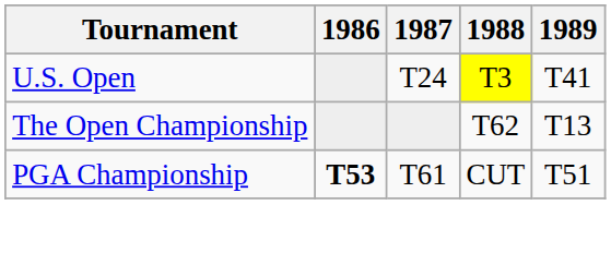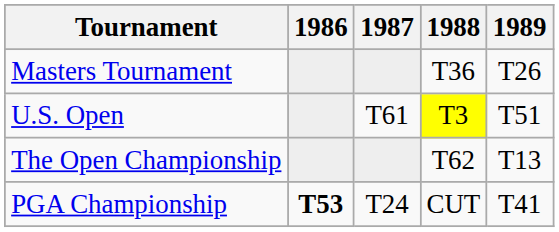+ row: Masters Tournament | T36 | T26
U.S. Open | 1987: T24 -> T61
U.S. Open | 1989: T41 -> T51
PGA Championship | 1987: T61 -> T24
PGA Championship | 1989: T51 -> T41
